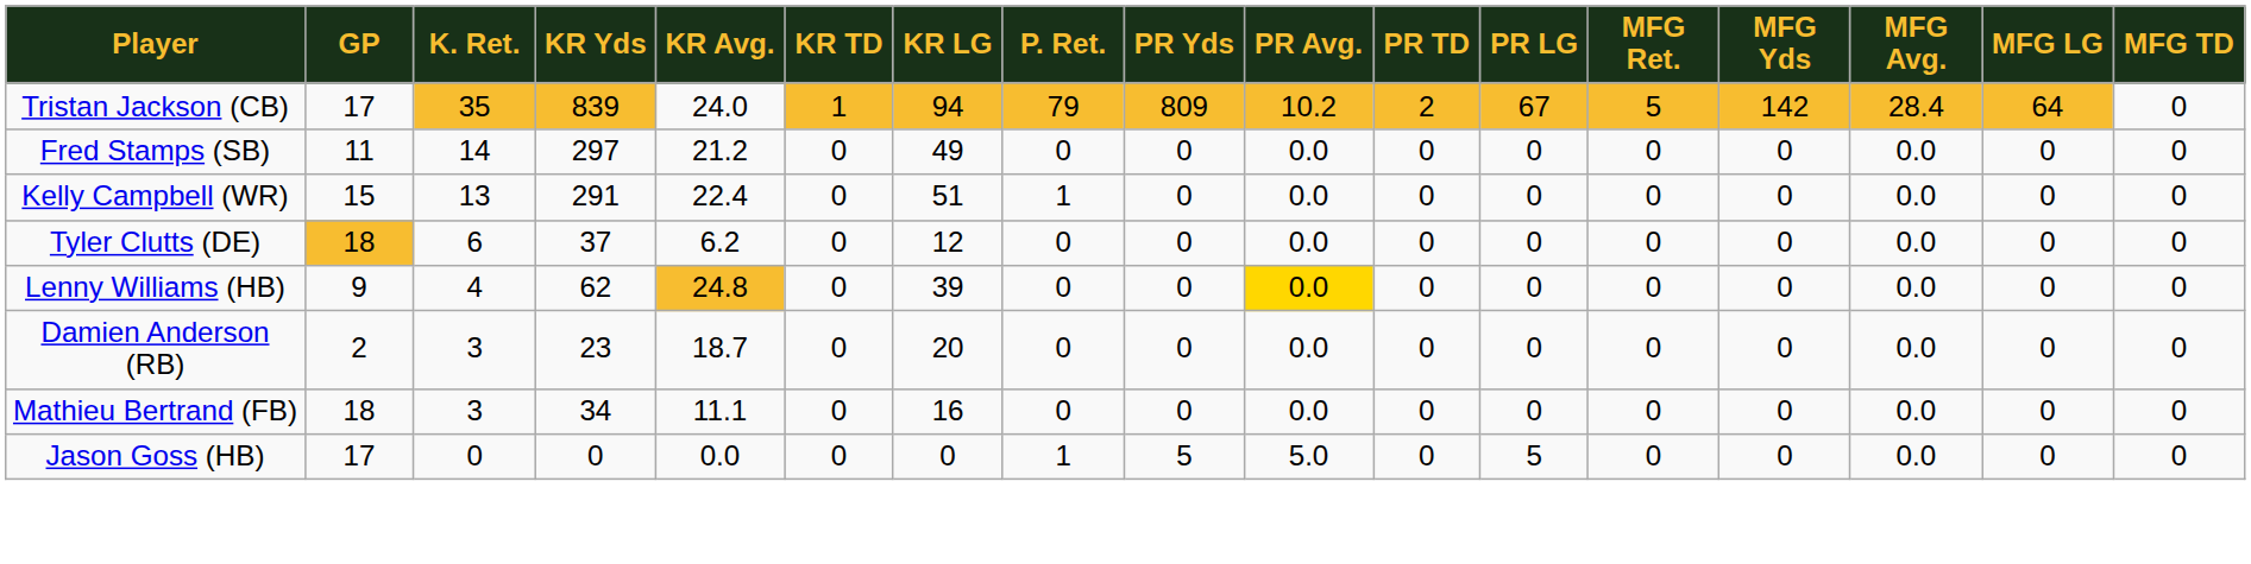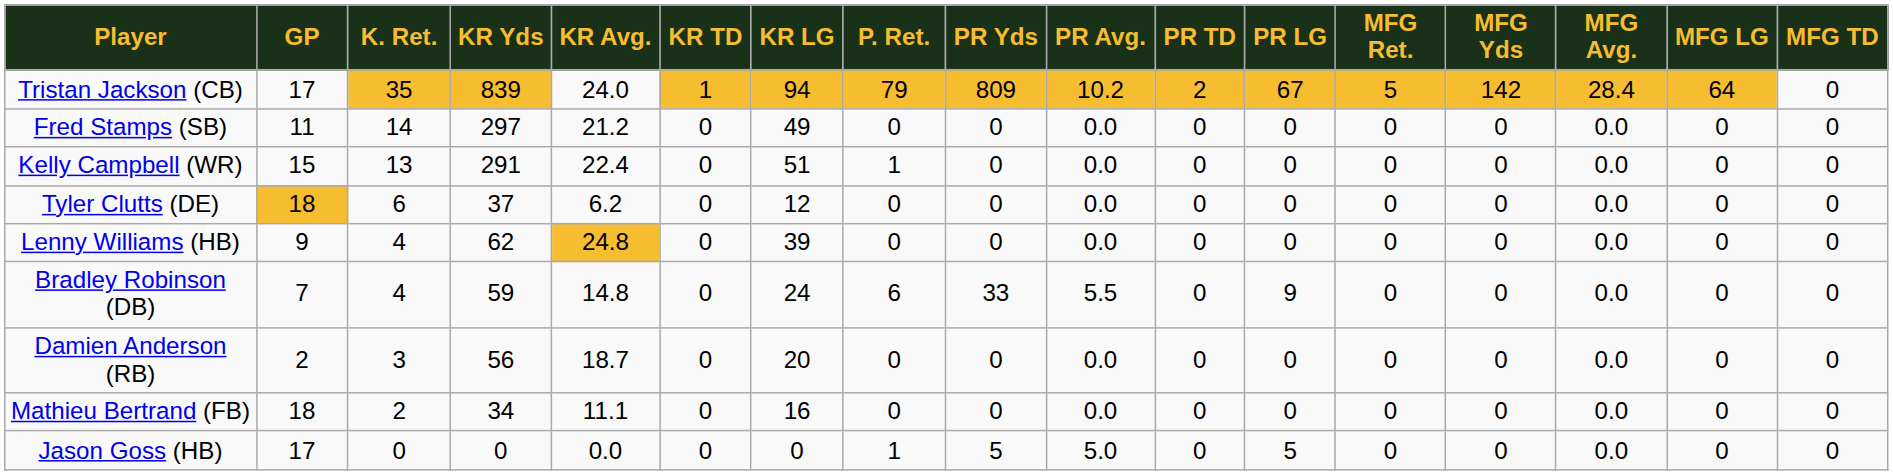Lenny Williams (HB) | PR Avg.: gold background -> no background
+ row: Bradley Robinson (DB) | 7 | 4 | 59 | 14.8 | 0 | 24 | 6 | 33 | 5.5 | 0 | 9 | 0 | 0 | 0.0 | 0 | 0
Damien Anderson (RB) | KR Yds: 23 -> 56
Mathieu Bertrand (FB) | K. Ret.: 3 -> 2
